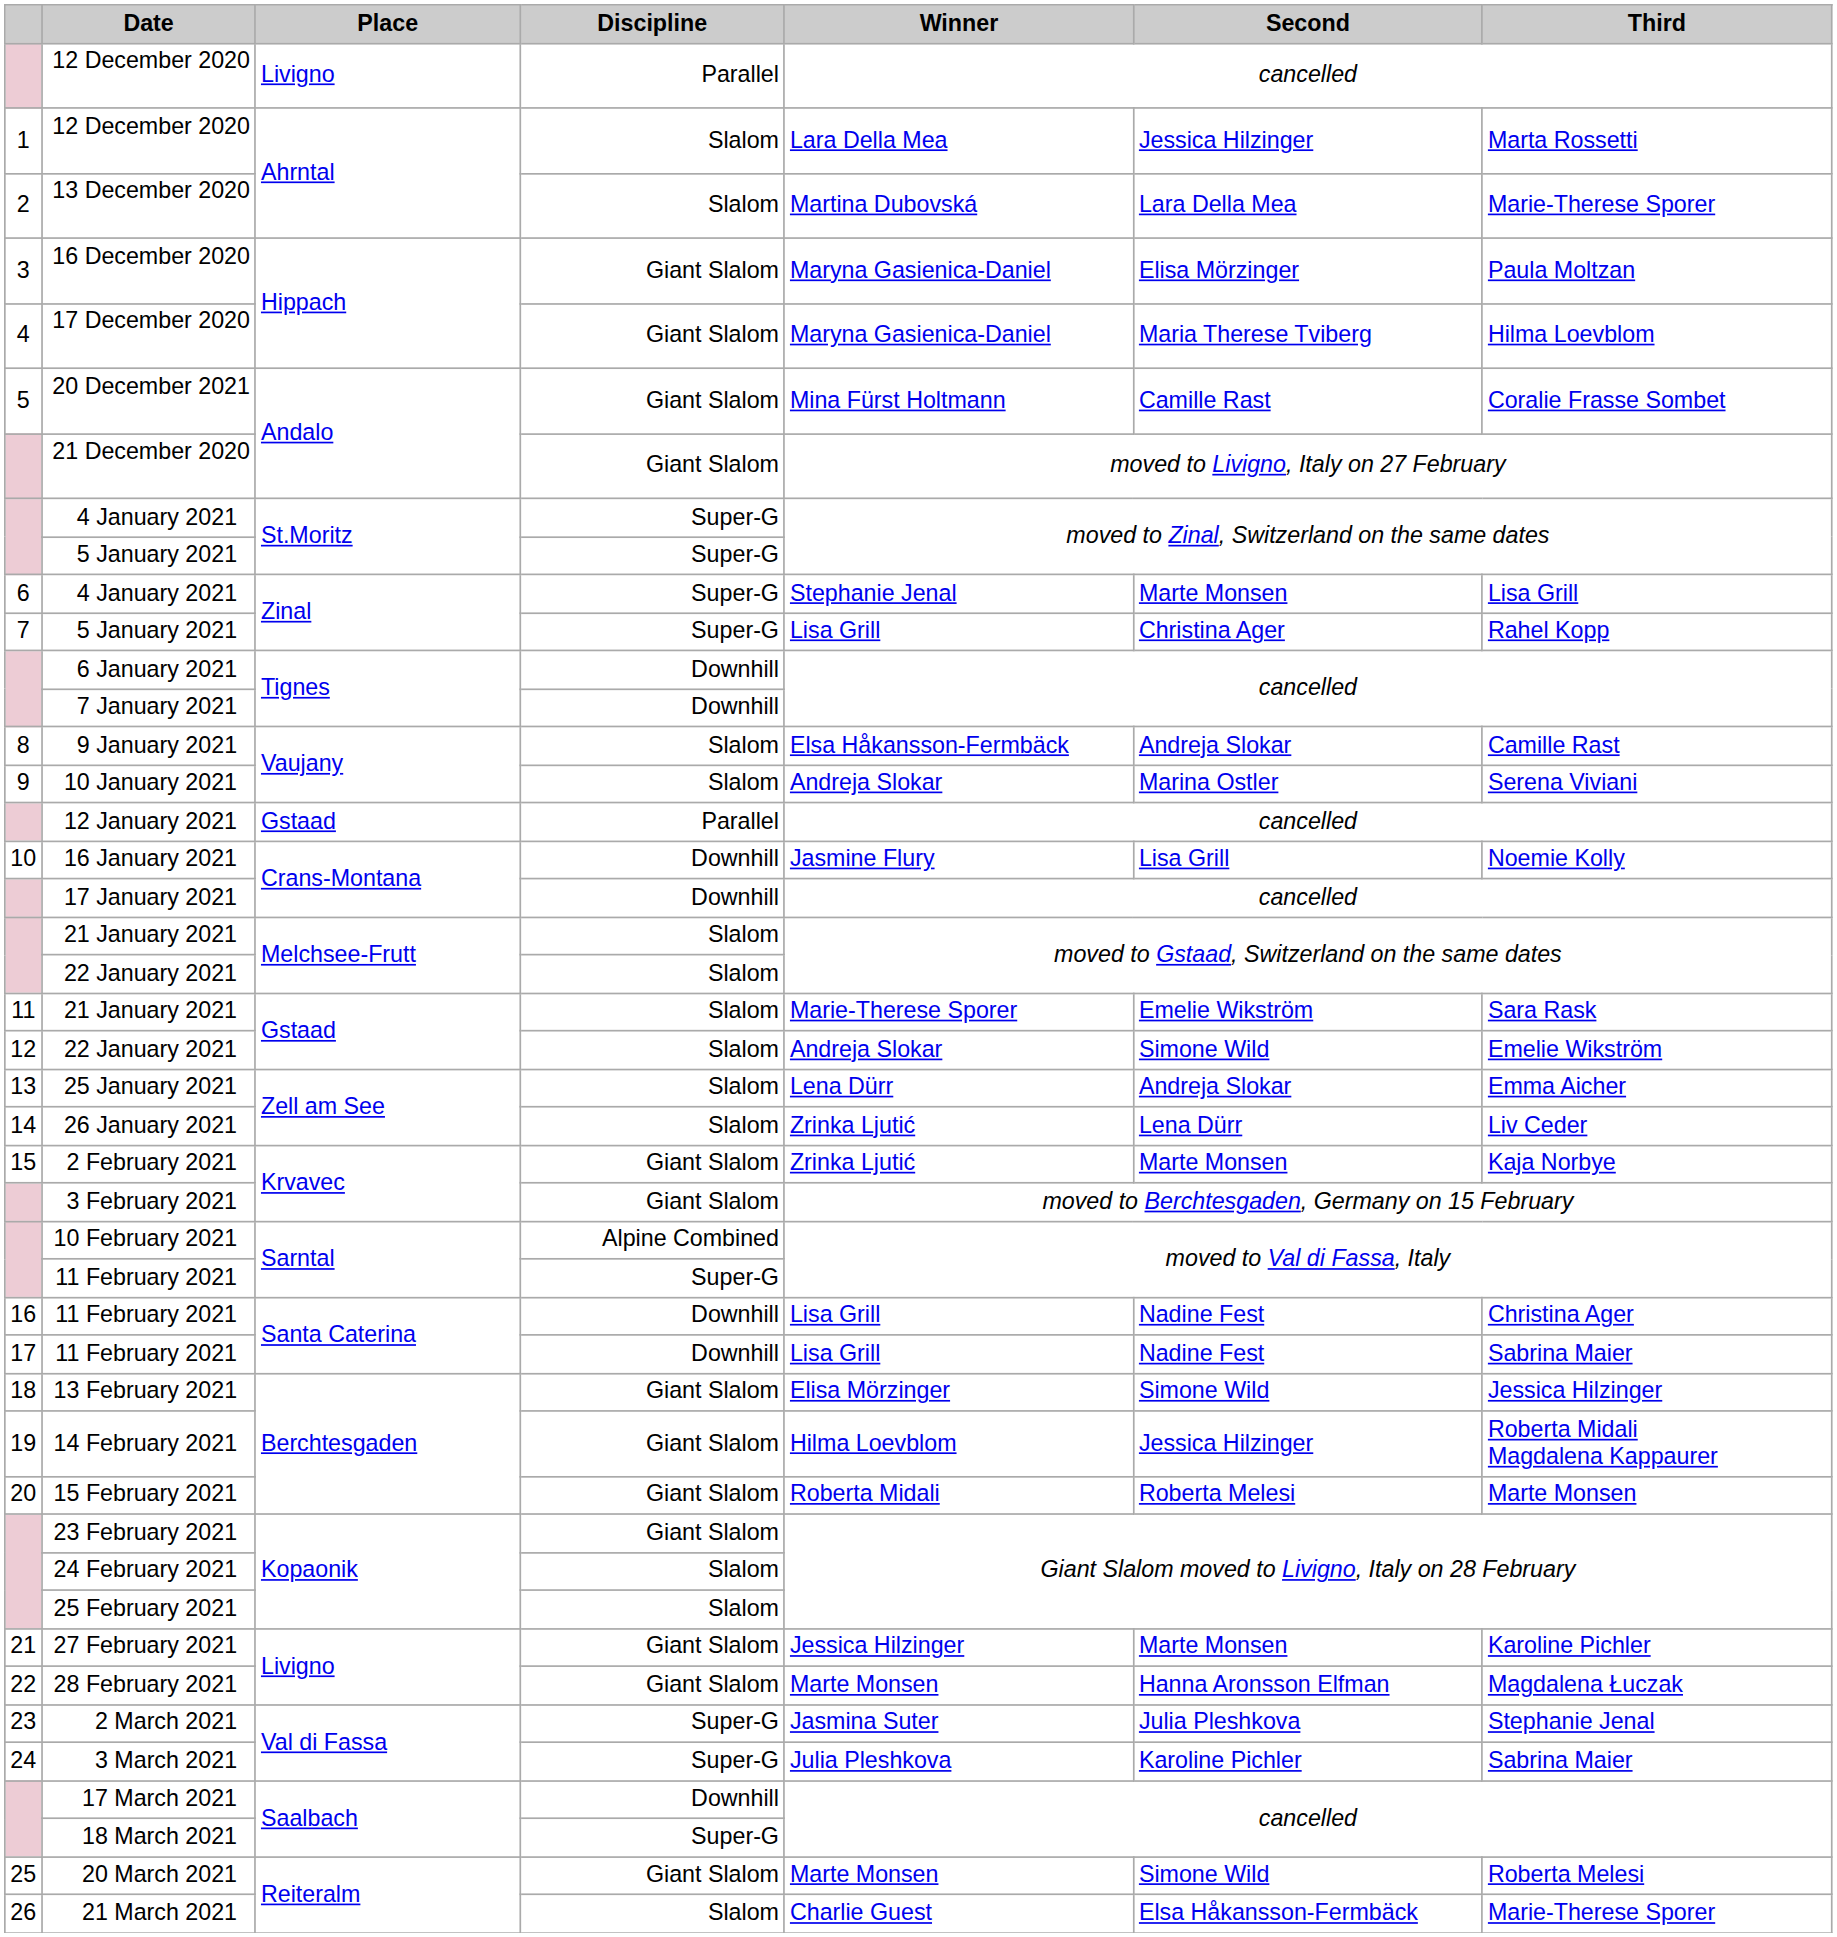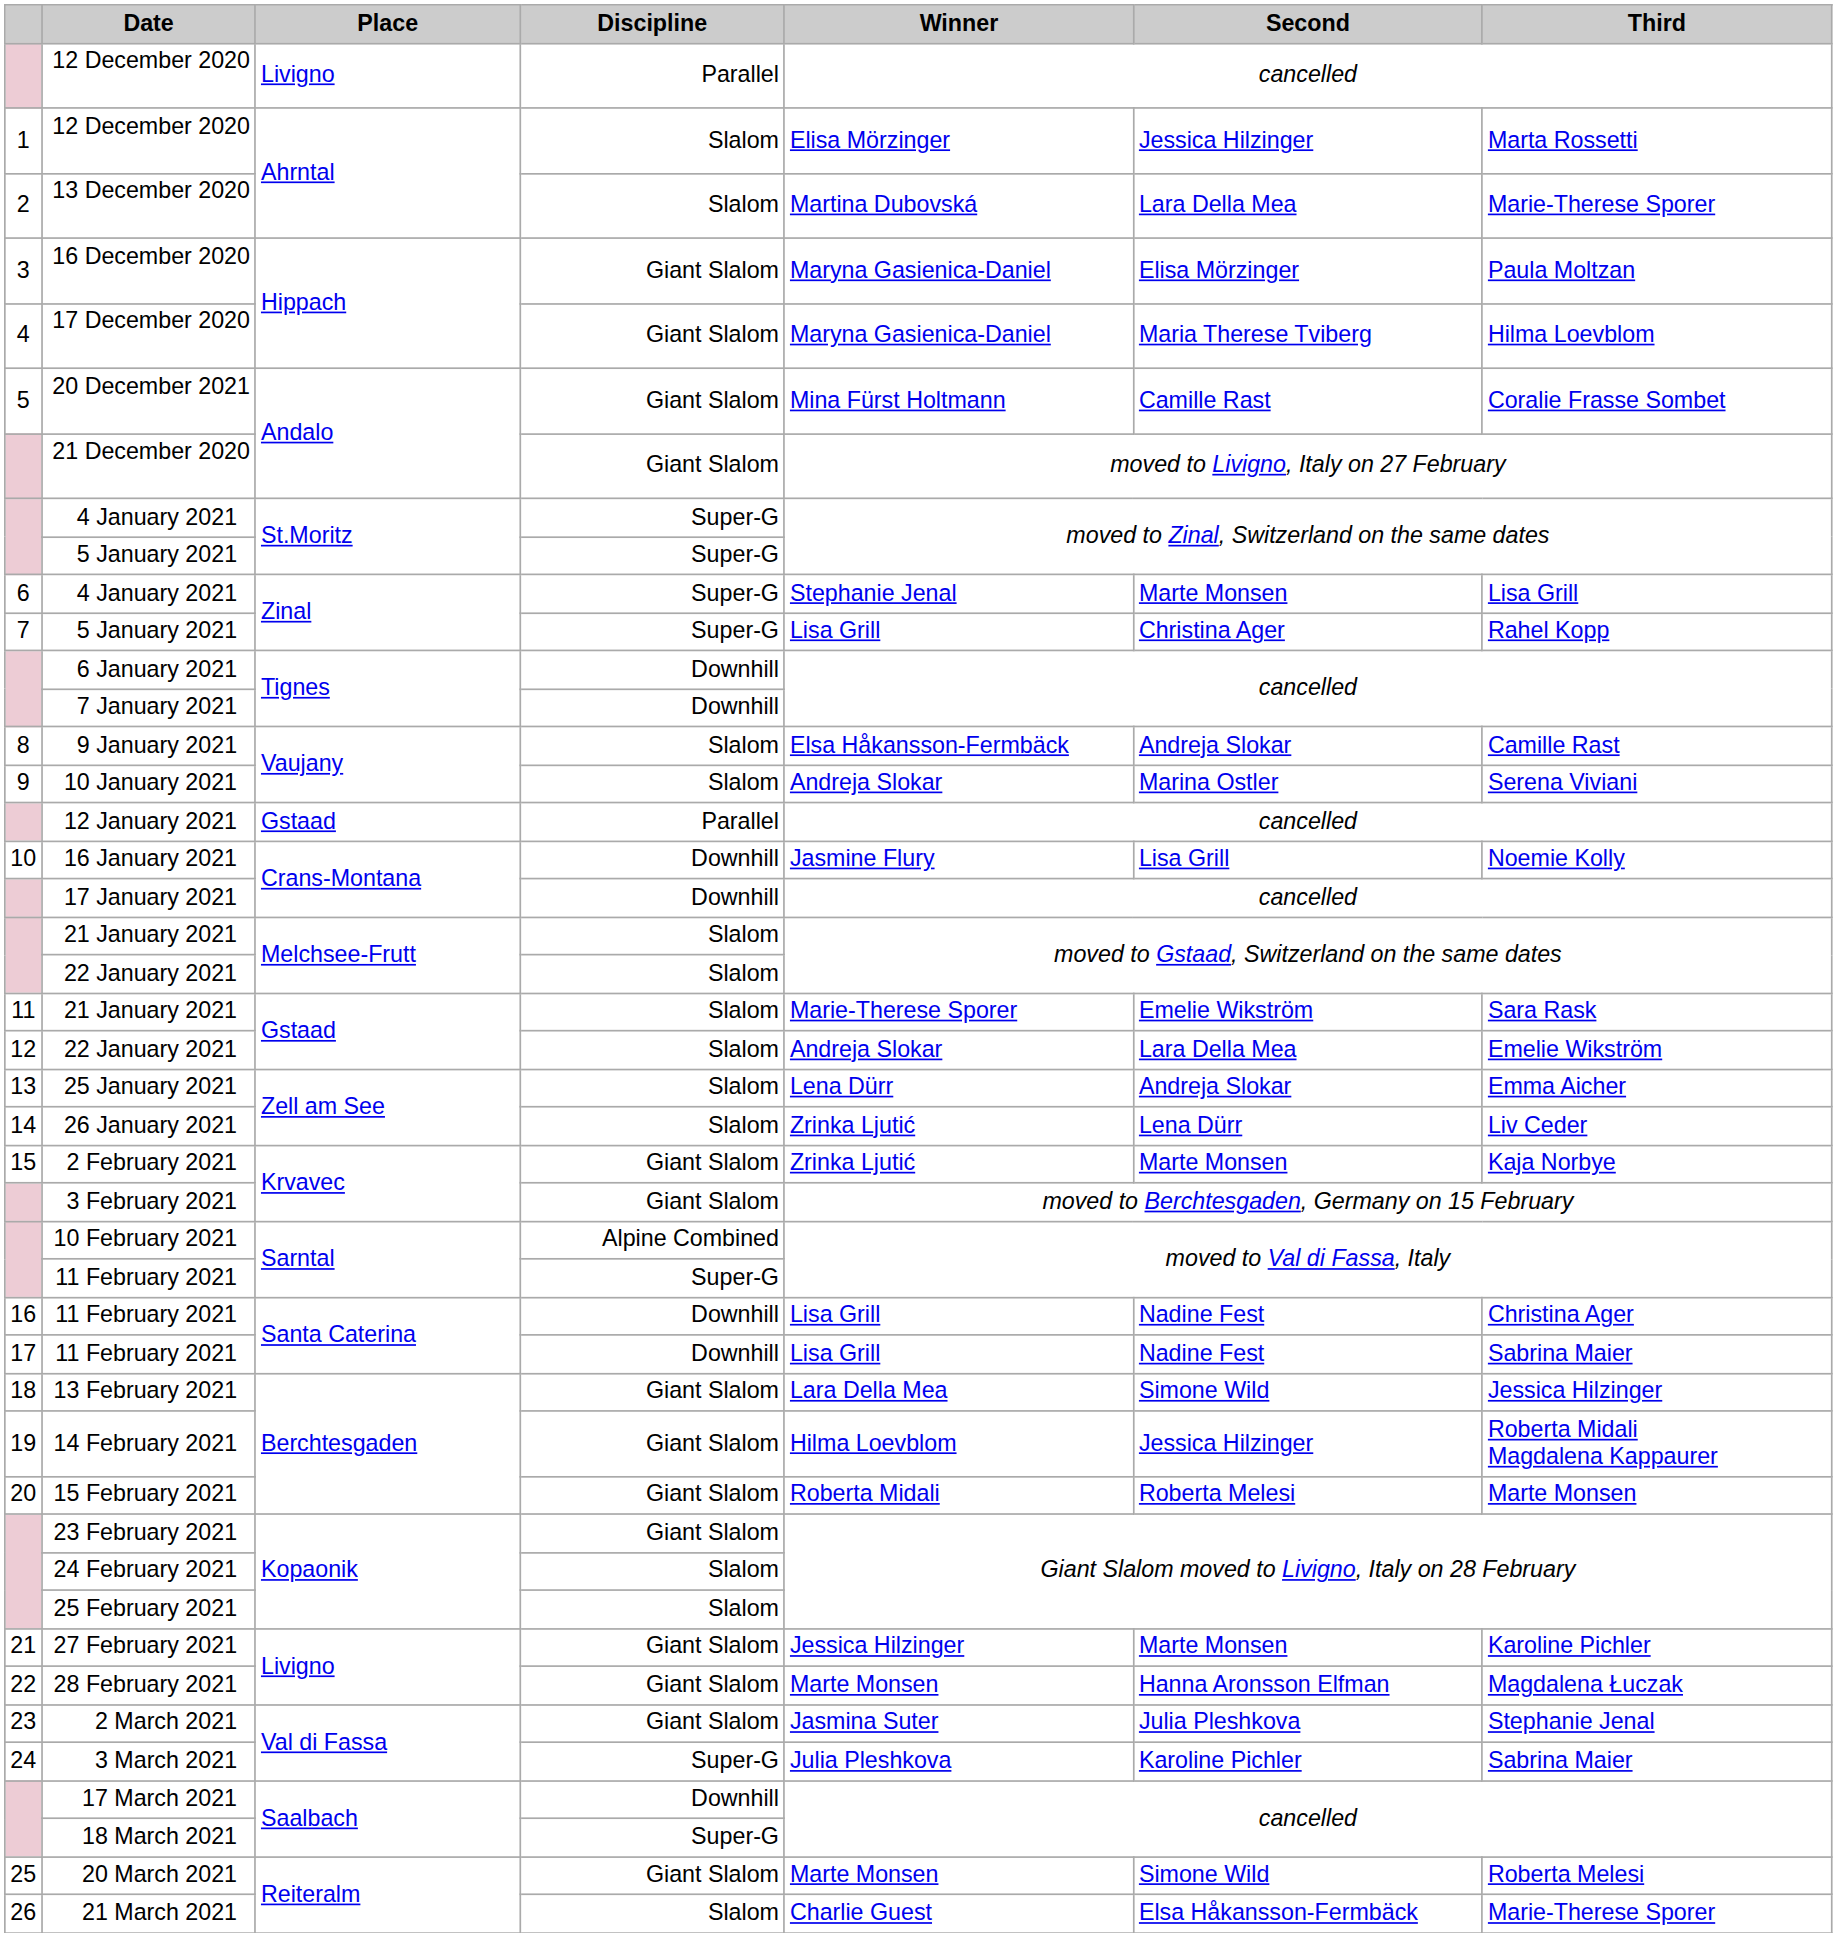1 / 12 December 2020 | Winner: Lara Della Mea -> Elisa Mörzinger
12 / 22 January 2021 | Second: Simone Wild -> Lara Della Mea
13 February 2021 | Winner: Elisa Mörzinger -> Lara Della Mea
2 March 2021 | Discipline: Super-G -> Giant Slalom
